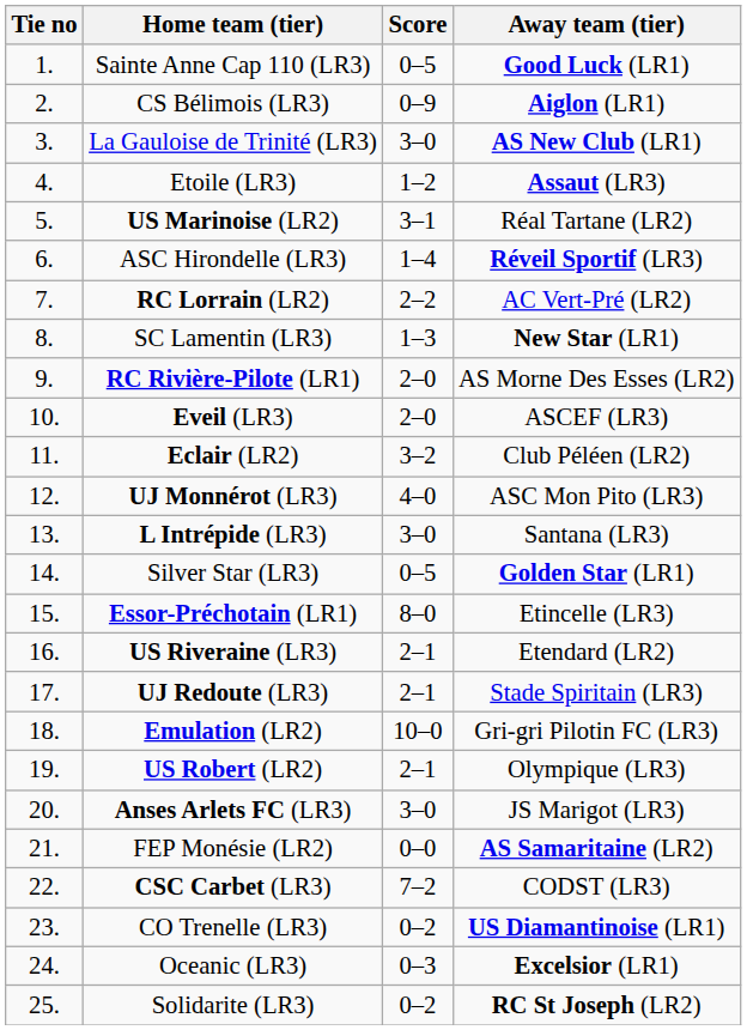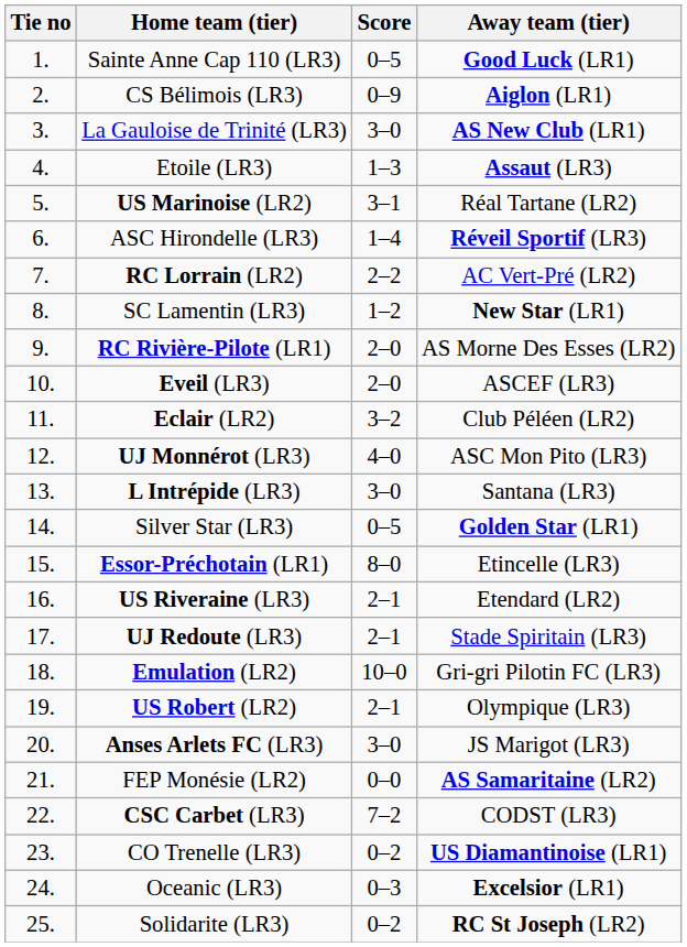Etoile (LR3) | Score: 1–2 -> 1–3
SC Lamentin (LR3) | Score: 1–3 -> 1–2
